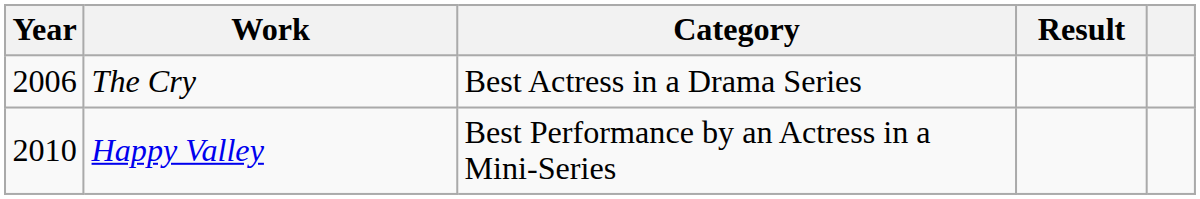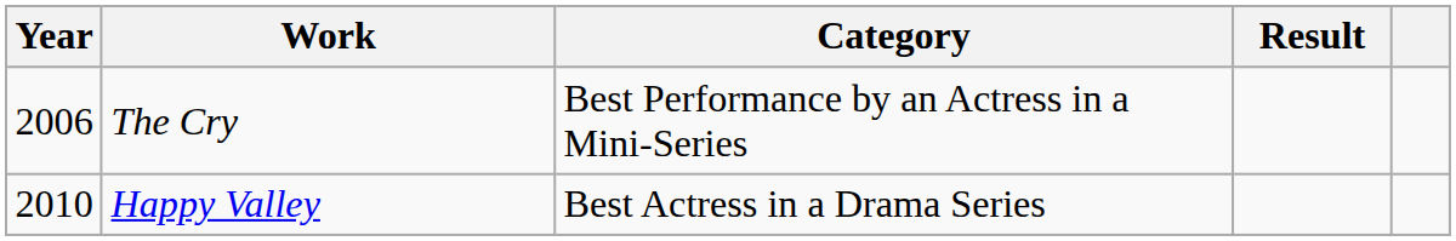The Cry | Category: Best Actress in a Drama Series -> Best Performance by an Actress in a Mini-Series
Happy Valley | Category: Best Performance by an Actress in a Mini-Series -> Best Actress in a Drama Series
